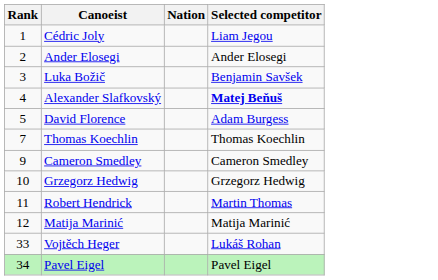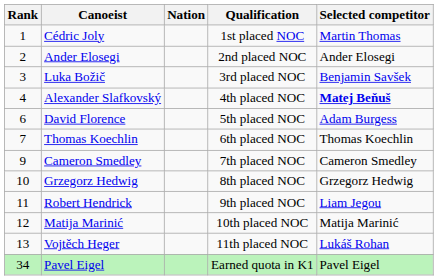+ column: Qualification | 1st placed NOC | 2nd placed NOC | 3rd placed NOC | 4th placed NOC | 5th placed NOC | 6th placed NOC | 7th placed NOC | 8th placed NOC | 9th placed NOC | 10th placed NOC | 11th placed NOC | Earned quota in K1
Cédric Joly | Selected competitor: Liam Jegou -> Martin Thomas
David Florence | Rank: 5 -> 6
Robert Hendrick | Selected competitor: Martin Thomas -> Liam Jegou
Vojtěch Heger | Rank: 33 -> 13
